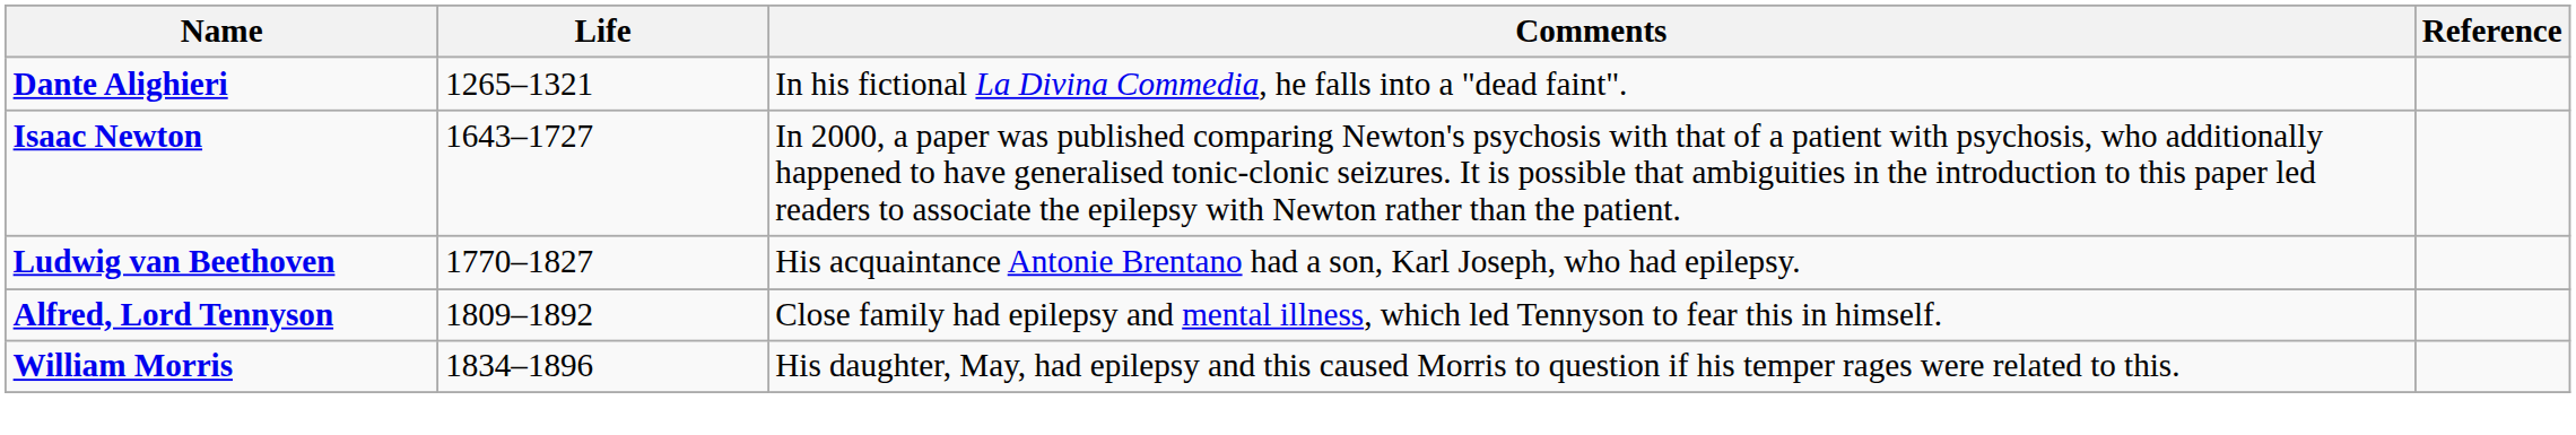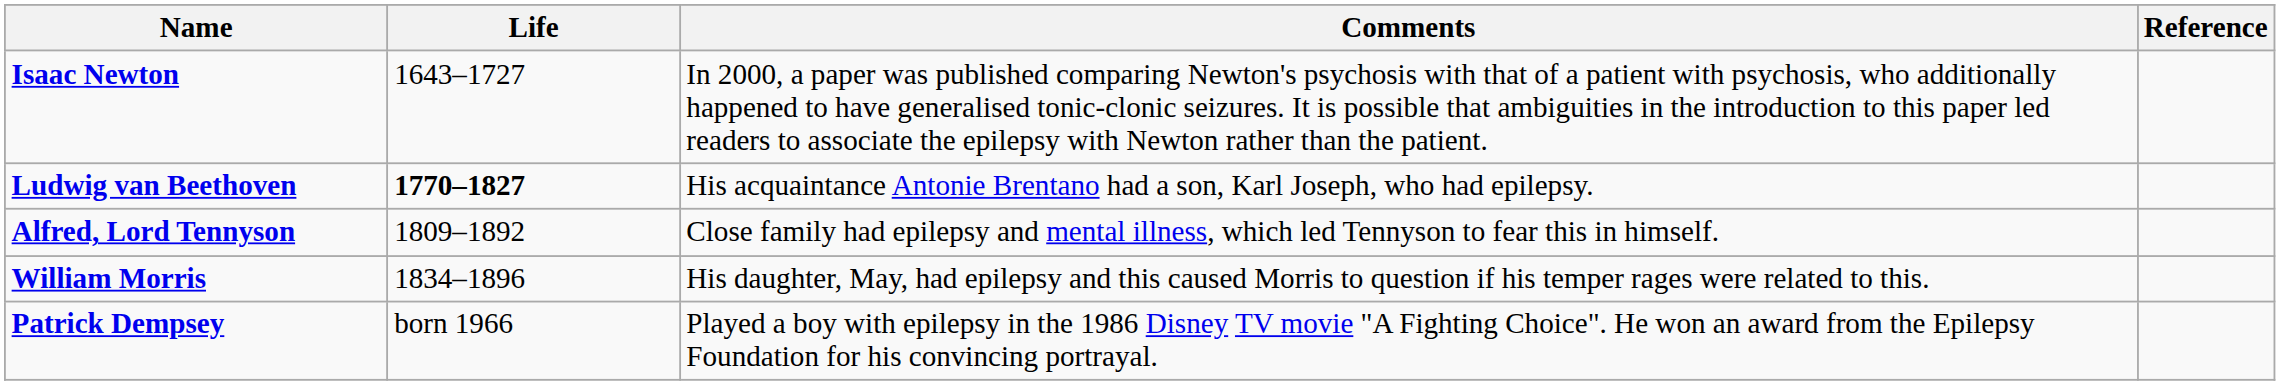- row: Dante Alighieri | 1265–1321 | In his fictional La Divina Commedia, he falls into a "dead faint".
Ludwig van Beethoven | Life: normal -> bold
+ row: Patrick Dempsey | born 1966 | Played a boy with epilepsy in the 1986 Disney TV movie "A Fighting Choice". He won an award from the Epilepsy Foundation for his convincing portrayal.
